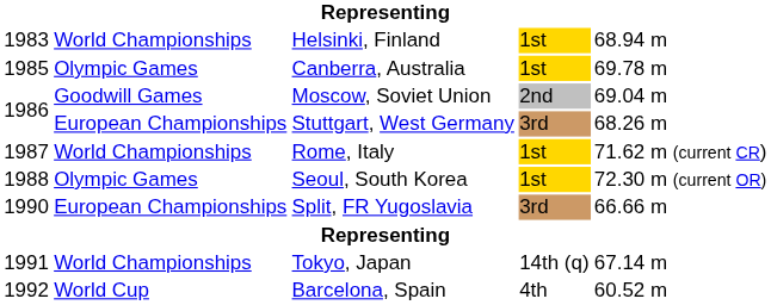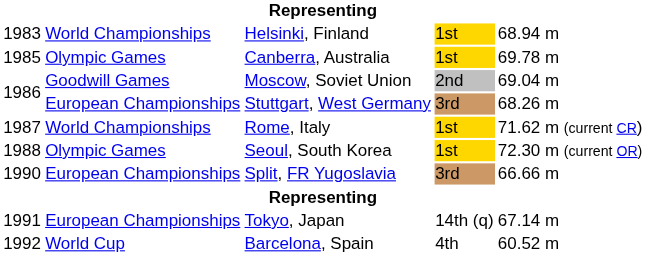Tokyo, Japan | column 2: World Championships -> European Championships
